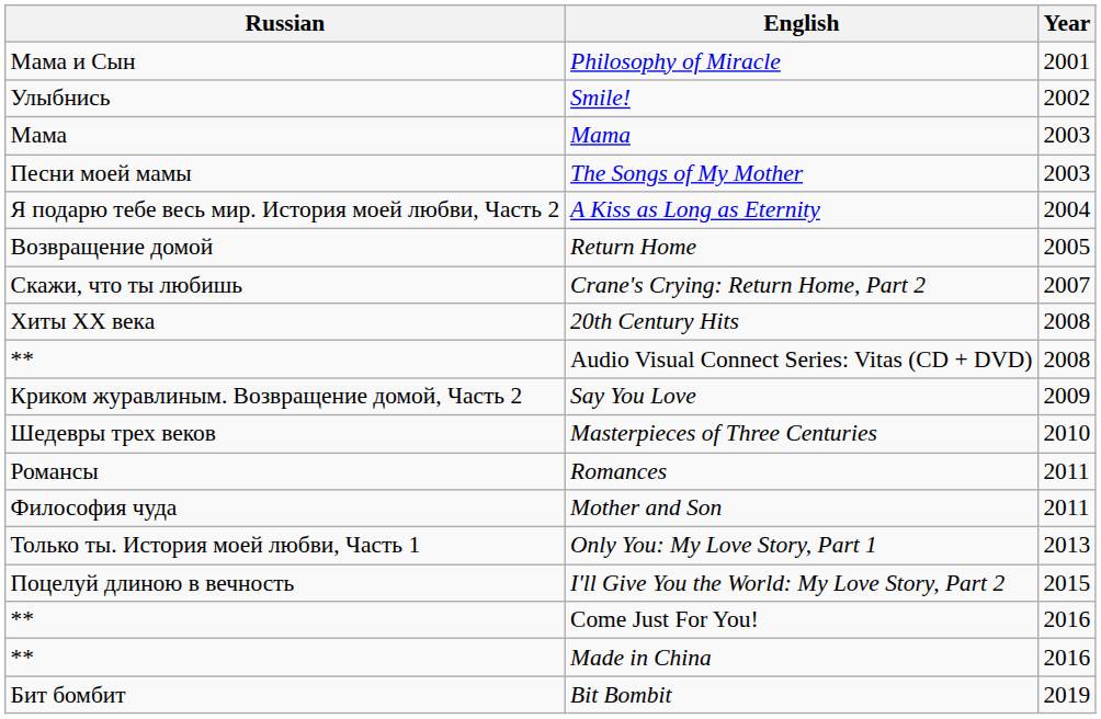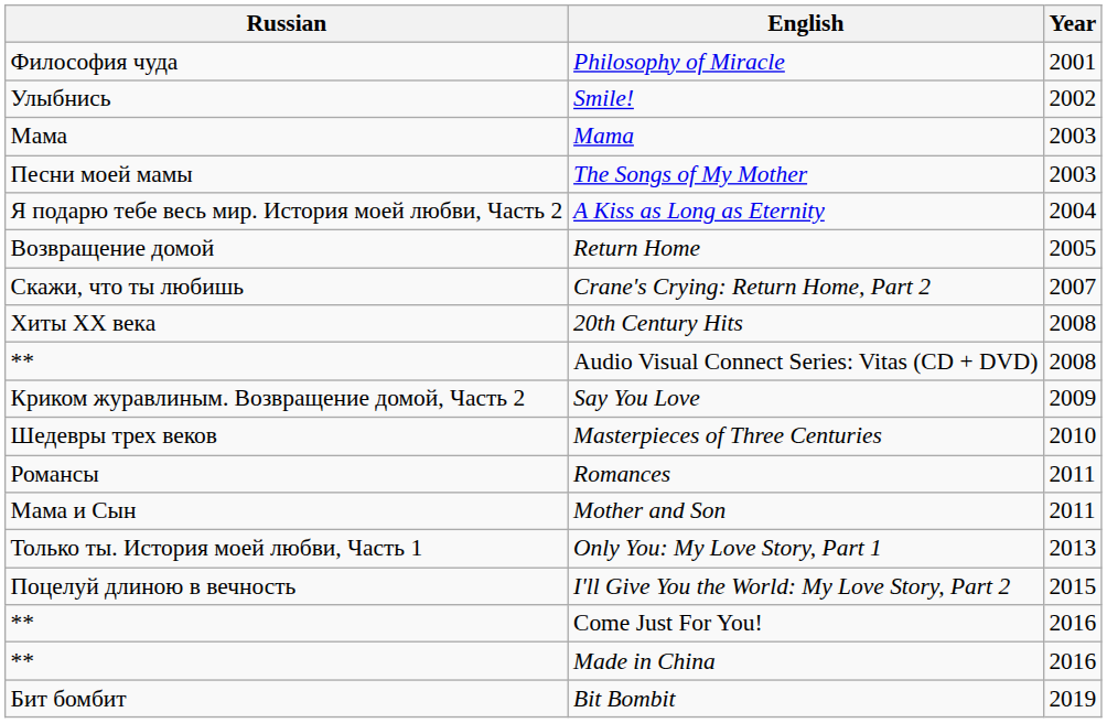Philosophy of Miracle | Russian: Мама и Сын -> Философия чуда
Mother and Son | Russian: Философия чуда -> Мама и Сын
